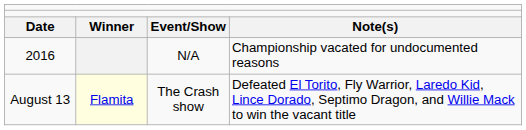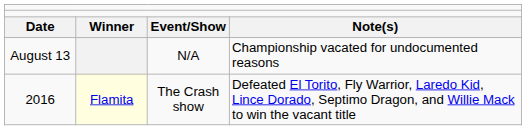N/A | column 1: 2016 -> August 13
The Crash show | column 1: August 13 -> 2016
